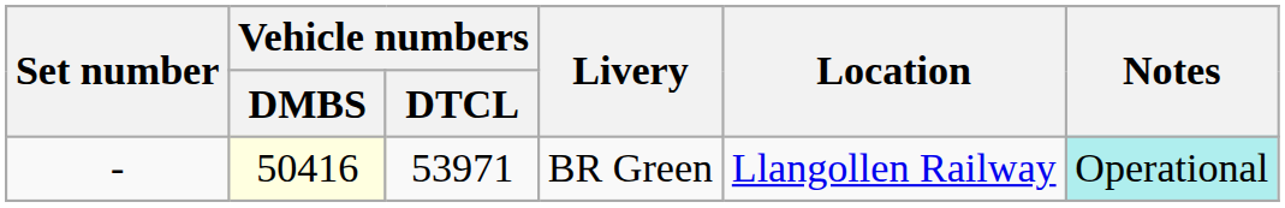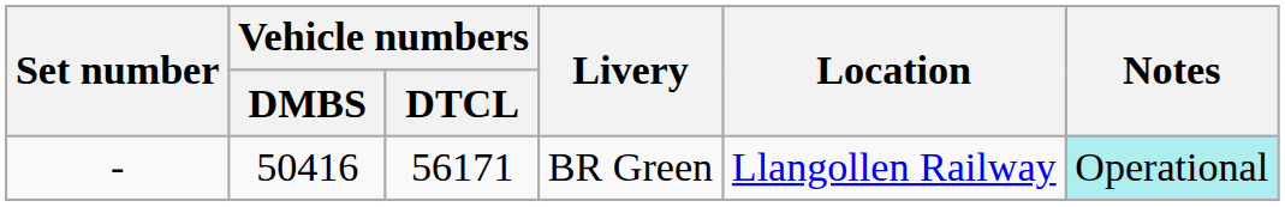BR Green | Vehicle numbers / DMBS: lightyellow background -> no background
BR Green | Vehicle numbers / DTCL: 53971 -> 56171
